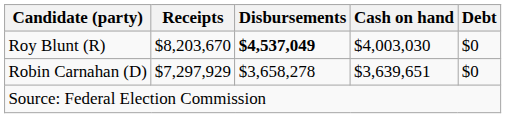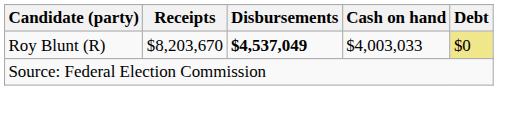Roy Blunt (R) | Cash on hand: $4,003,030 -> $4,003,033
Roy Blunt (R) | Debt: no background -> khaki background
- row: Robin Carnahan (D) | $7,297,929 | $3,658,278 | $3,639,651 | $0
